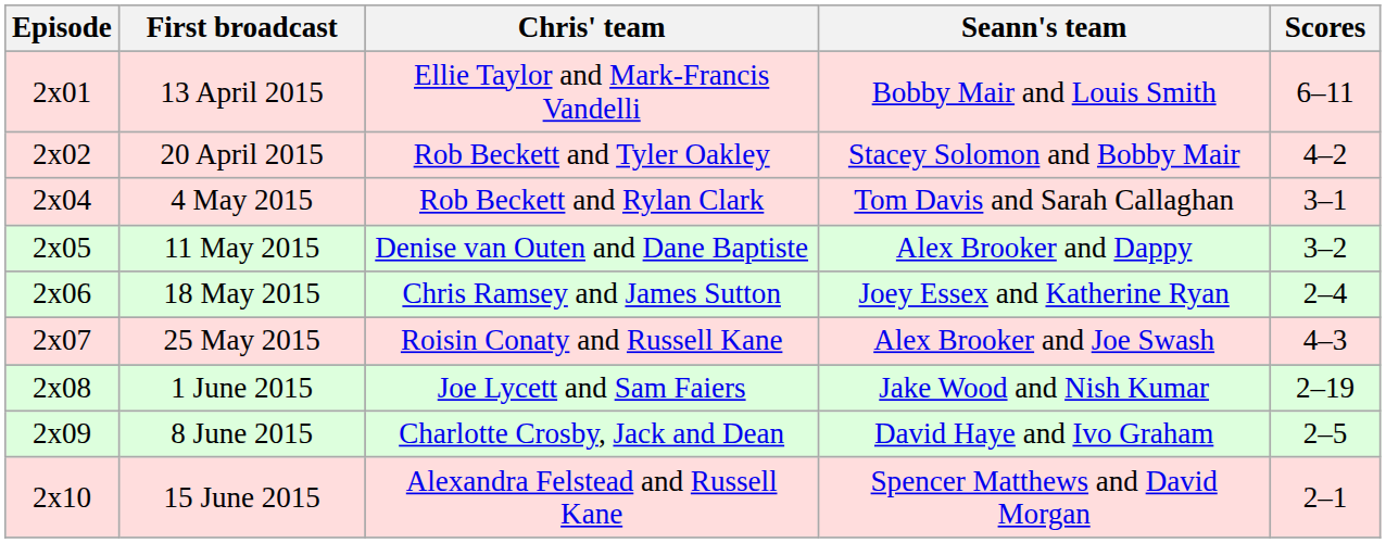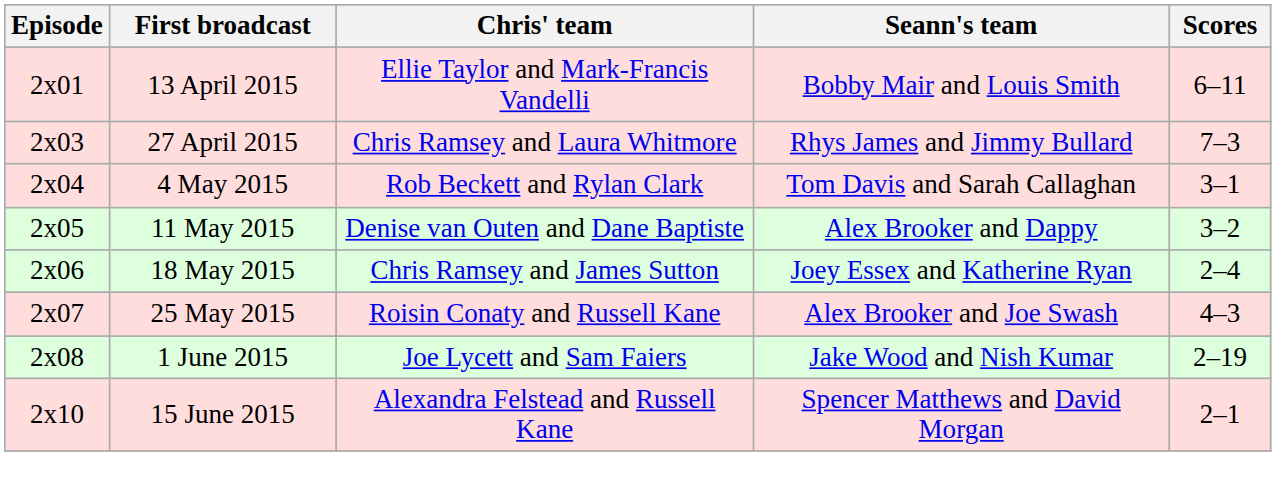- row: 2x02 | 20 April 2015 | Rob Beckett and Tyler Oakley | Stacey Solomon and Bobby Mair | 4–2
+ row: 2x03 | 27 April 2015 | Chris Ramsey and Laura Whitmore | Rhys James and Jimmy Bullard | 7–3
- row: 2x09 | 8 June 2015 | Charlotte Crosby, Jack and Dean | David Haye and Ivo Graham | 2–5
